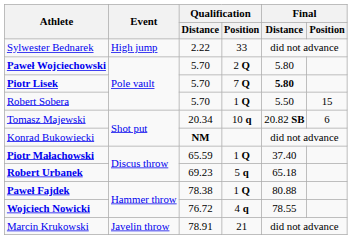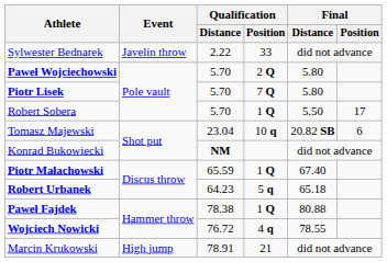Sylwester Bednarek | Event: High jump -> Javelin throw
Piotr Lisek | Final / Distance: bold -> normal
Robert Sobera | Final / Position: 15 -> 17
Tomasz Majewski | Qualification / Distance: 20.34 -> 23.04
Piotr Małachowski | Final / Distance: 37.40 -> 67.40
Robert Urbanek | Qualification / Distance: 69.23 -> 64.23
Marcin Krukowski | Event: Javelin throw -> High jump
